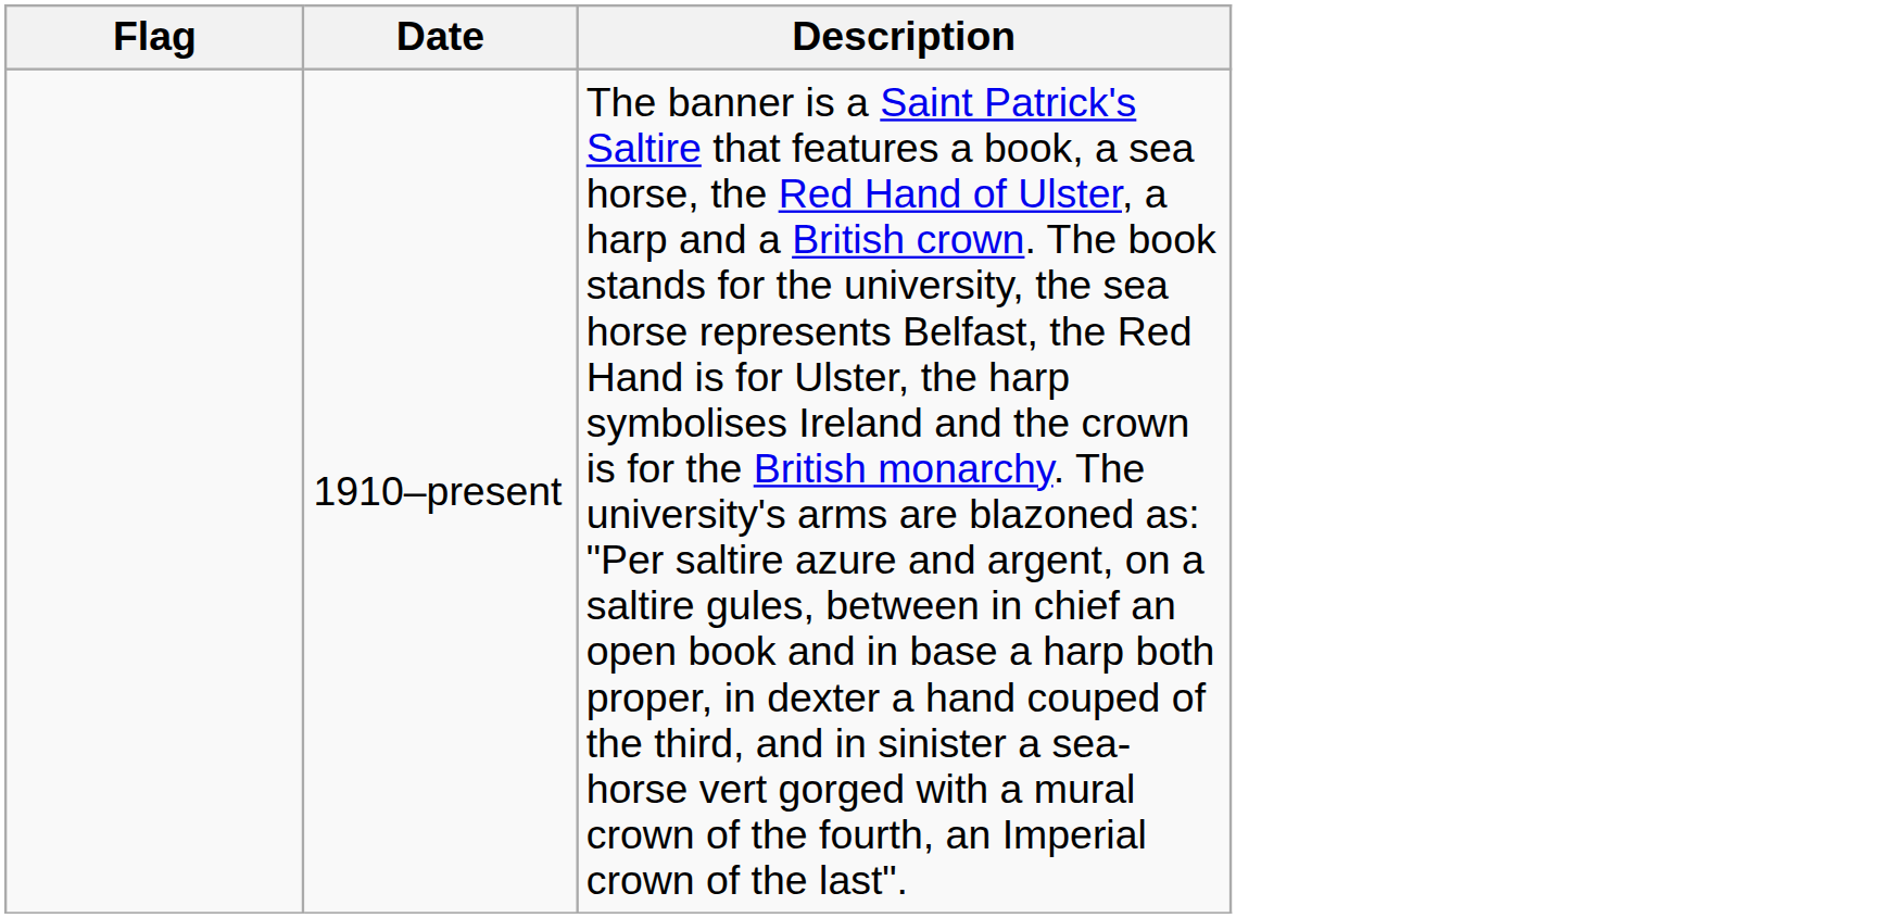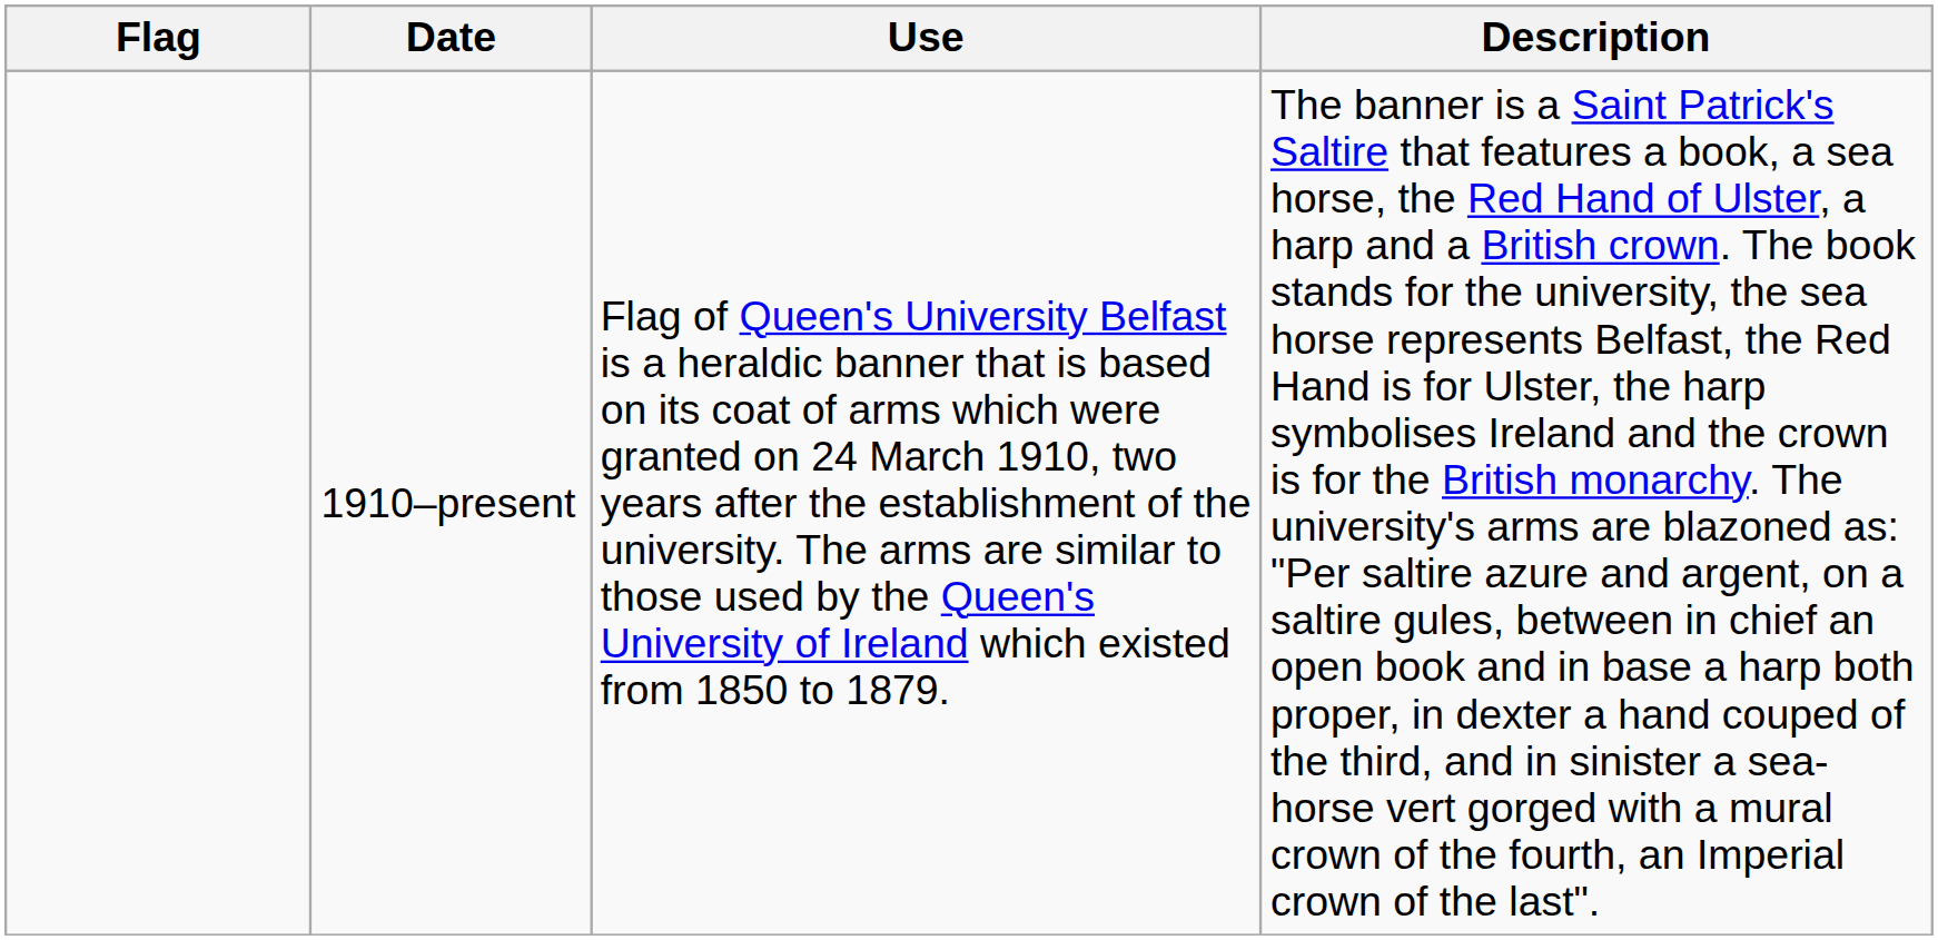+ column: Use | Flag of Queen's University Belfast is a heraldic banner that is based on its coat of arms which were granted on 24 March 1910, two years after the establishment of the university. The arms are similar to those used by the Queen's University of Ireland which existed from 1850 to 1879.
